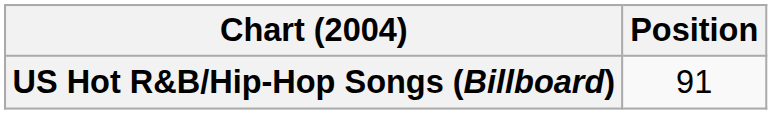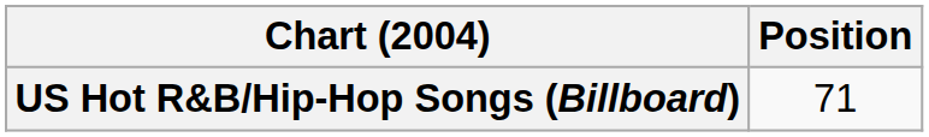US Hot R&B/Hip-Hop Songs (Billboard) | Position: 91 -> 71
